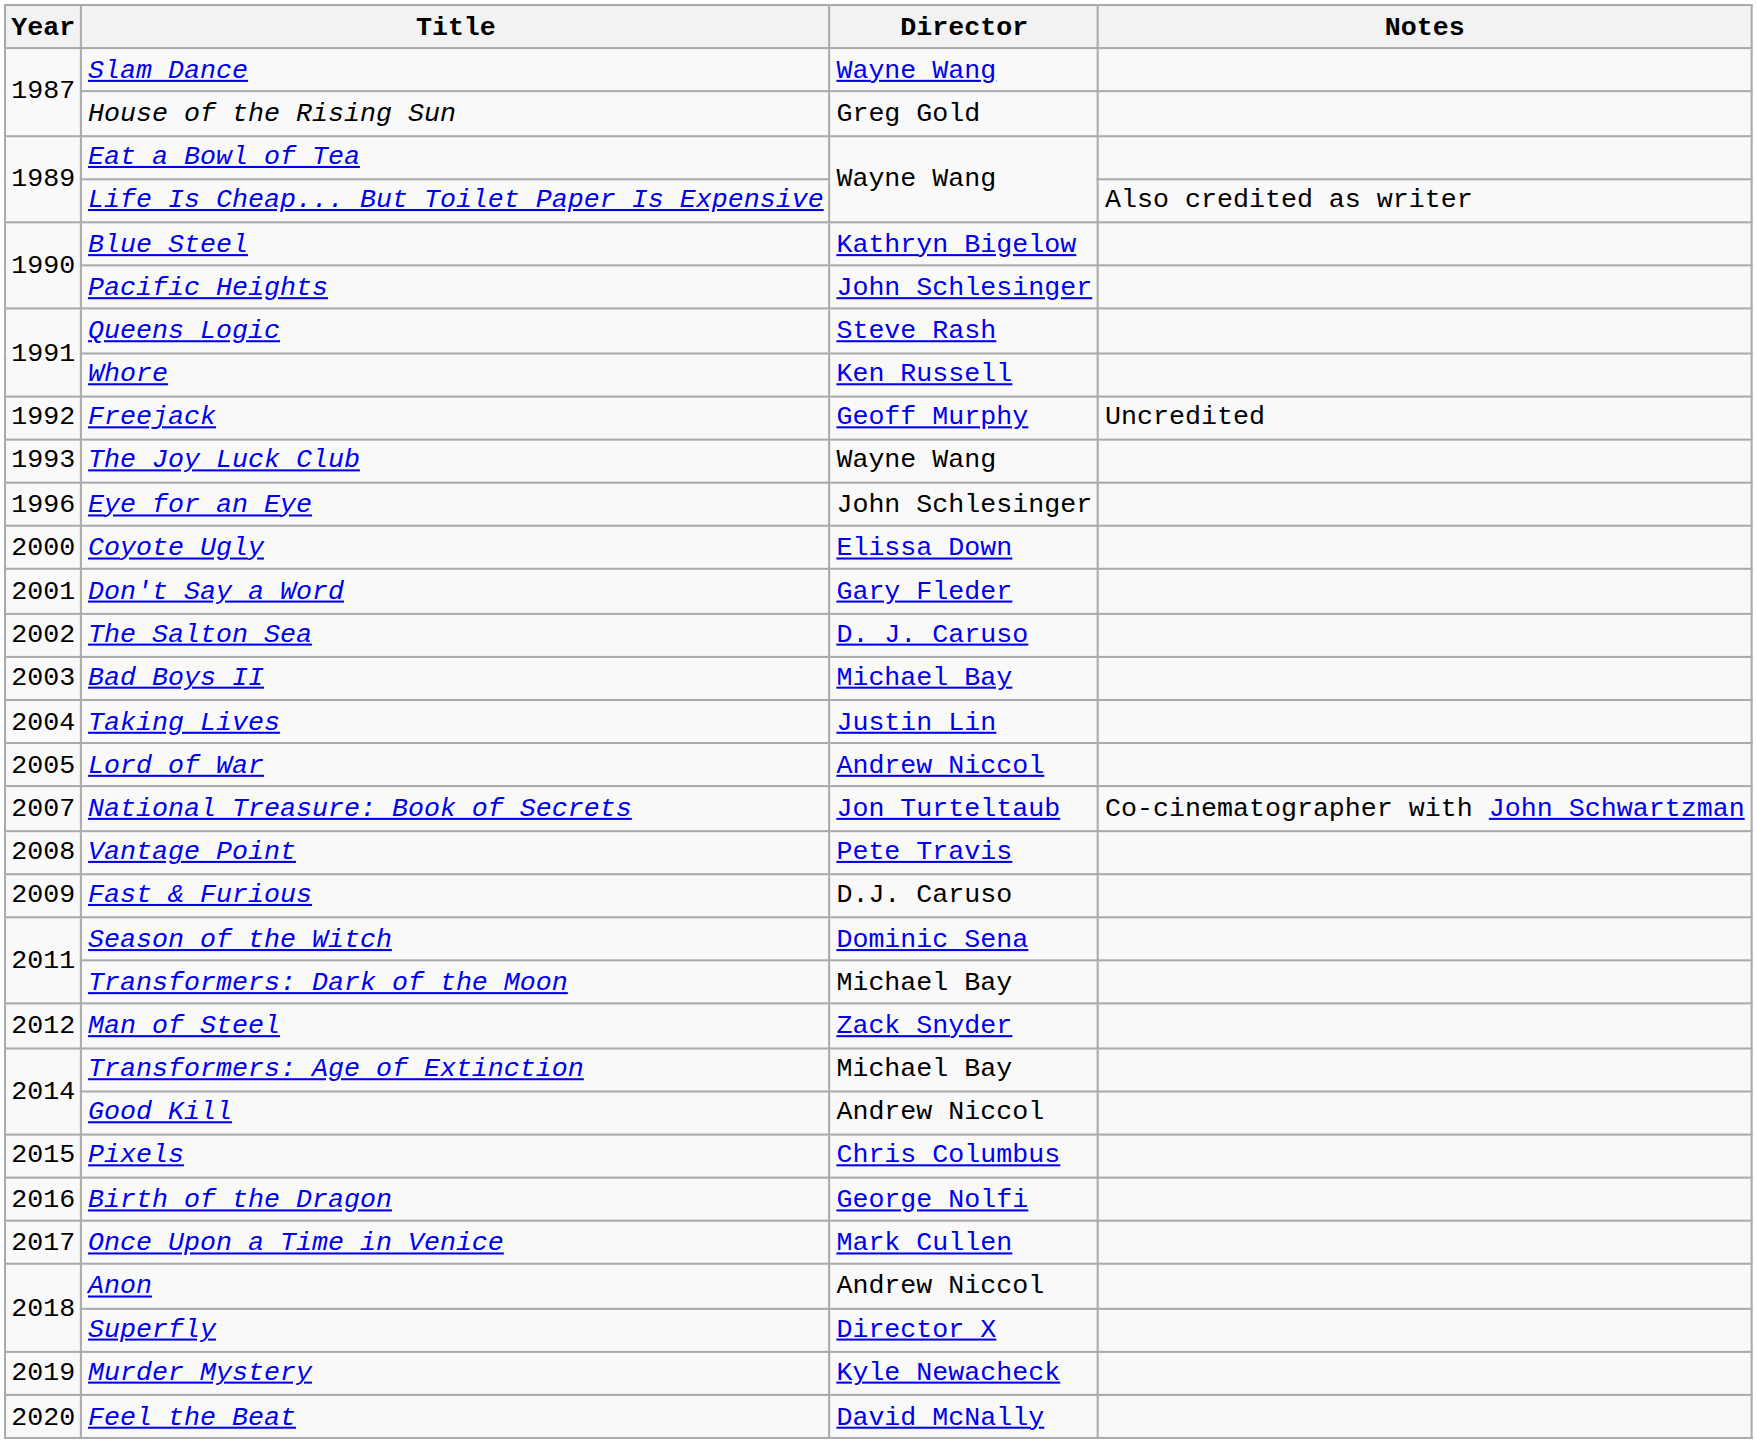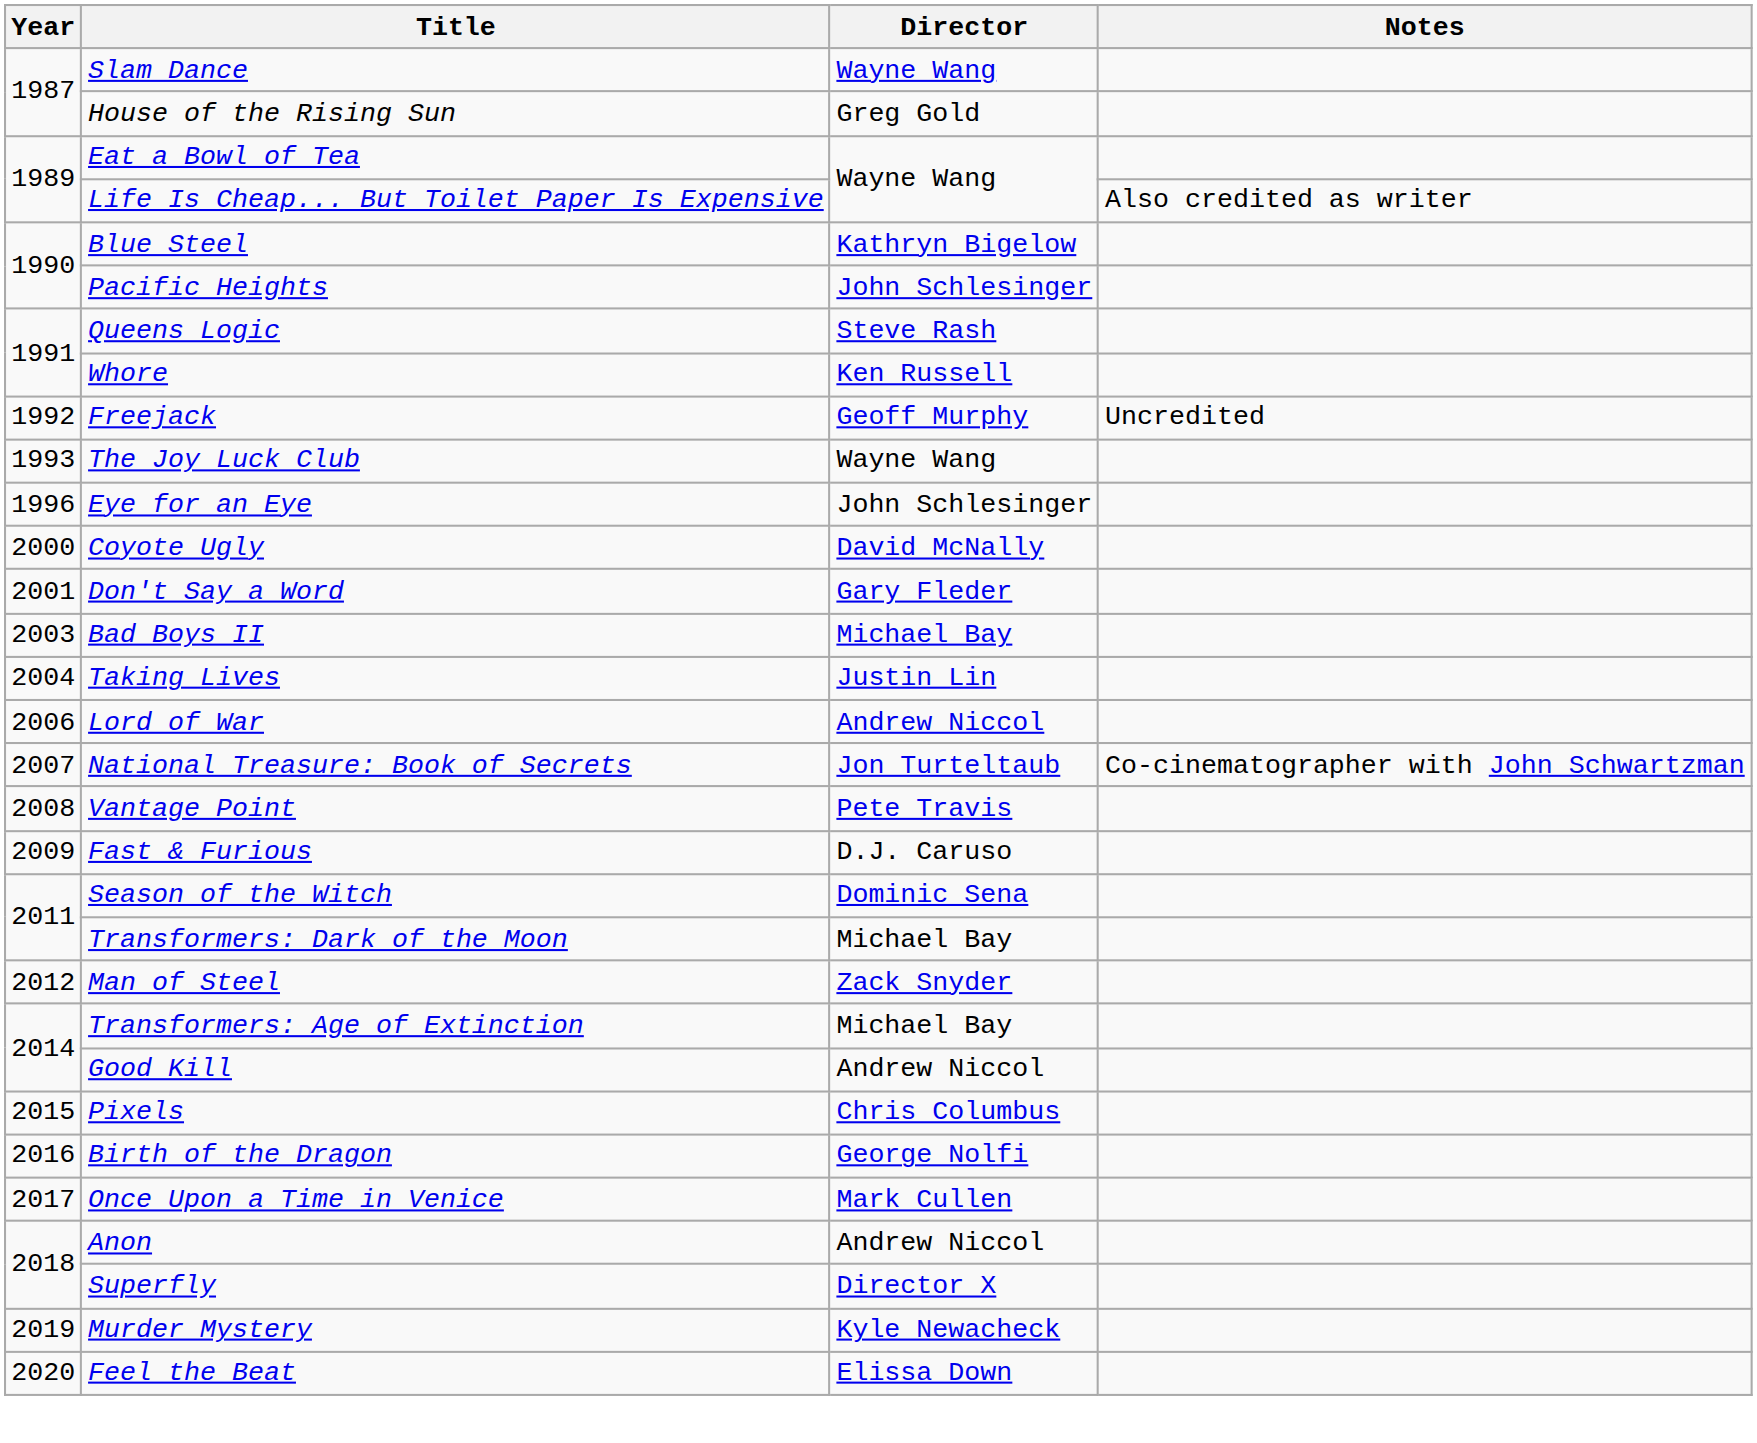Coyote Ugly | Director: Elissa Down -> David McNally
- row: 2002 | The Salton Sea | D. J. Caruso
Lord of War | Year: 2005 -> 2006
Feel the Beat | Director: David McNally -> Elissa Down
